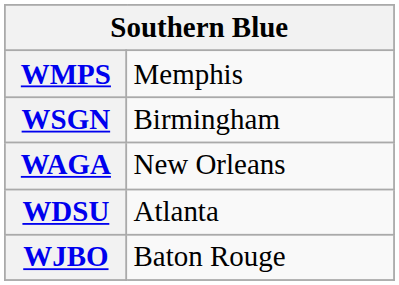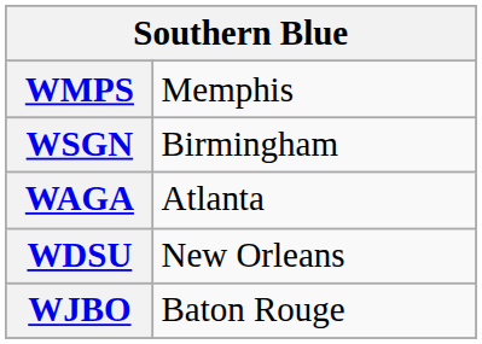WAGA | column 2: New Orleans -> Atlanta
WDSU | column 2: Atlanta -> New Orleans
